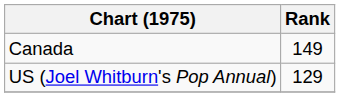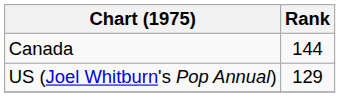Canada | Rank: 149 -> 144
